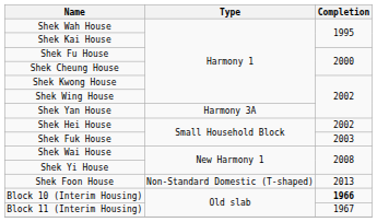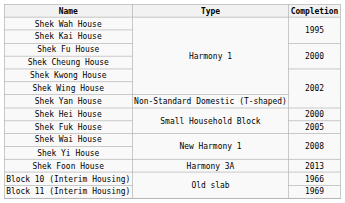Shek Yan House | Type: Harmony 3A -> Non-Standard Domestic (T-shaped)
Shek Hei House | Completion: 2002 -> 2000
Shek Fuk House | Completion: 2003 -> 2005
Shek Foon House | Type: Non-Standard Domestic (T-shaped) -> Harmony 3A
Block 10 (Interim Housing) | Completion: bold -> normal
Block 11 (Interim Housing) | Completion: 1967 -> 1969
